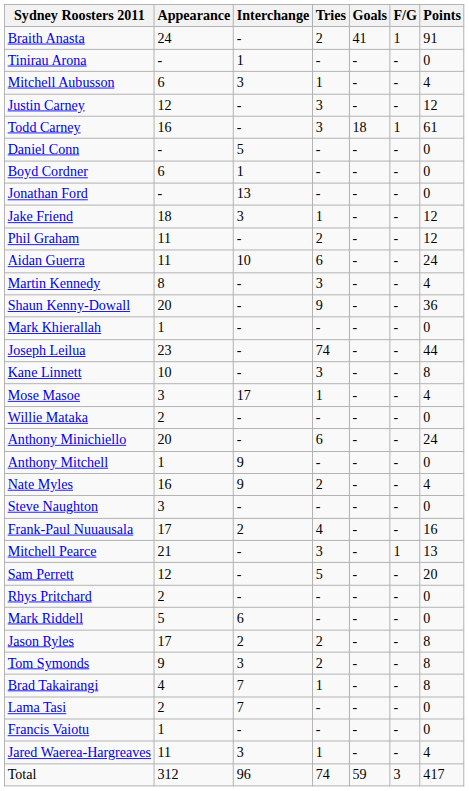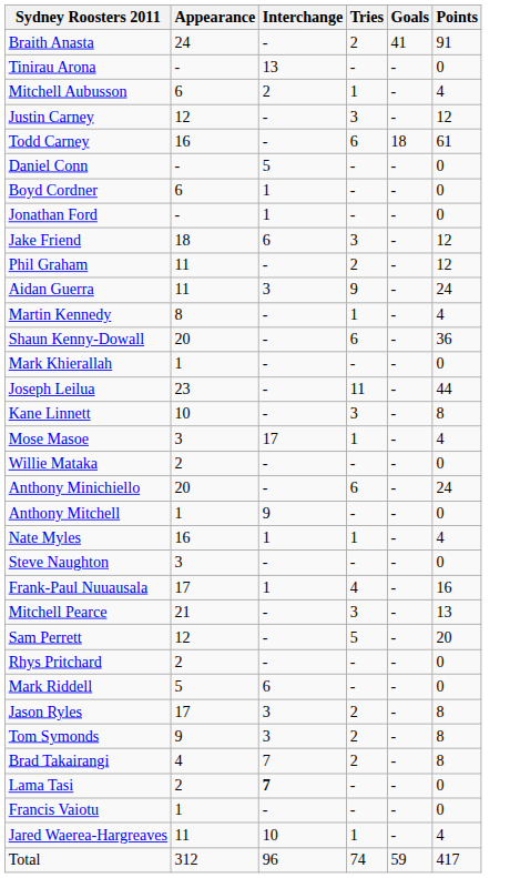- column: F/G | 1 | - | - | - | 1 | - | - | - | - | - | - | - | - | - | - | - | - | - | - | - | - | - | - | 1 | - | - | - | - | - | - | - | - | - | 3
Tinirau Arona | Interchange: 1 -> 13
Mitchell Aubusson | Interchange: 3 -> 2
Todd Carney | Tries: 3 -> 6
Jonathan Ford | Interchange: 13 -> 1
Jake Friend | Interchange: 3 -> 6
Jake Friend | Tries: 1 -> 3
Aidan Guerra | Interchange: 10 -> 3
Aidan Guerra | Tries: 6 -> 9
Martin Kennedy | Tries: 3 -> 1
Shaun Kenny-Dowall | Tries: 9 -> 6
Joseph Leilua | Tries: 74 -> 11
Nate Myles | Interchange: 9 -> 1
Nate Myles | Tries: 2 -> 1
Frank-Paul Nuuausala | Interchange: 2 -> 1
Jason Ryles | Interchange: 2 -> 3
Brad Takairangi | Tries: 1 -> 2
Lama Tasi | Interchange: normal -> bold
Jared Waerea-Hargreaves | Interchange: 3 -> 10
